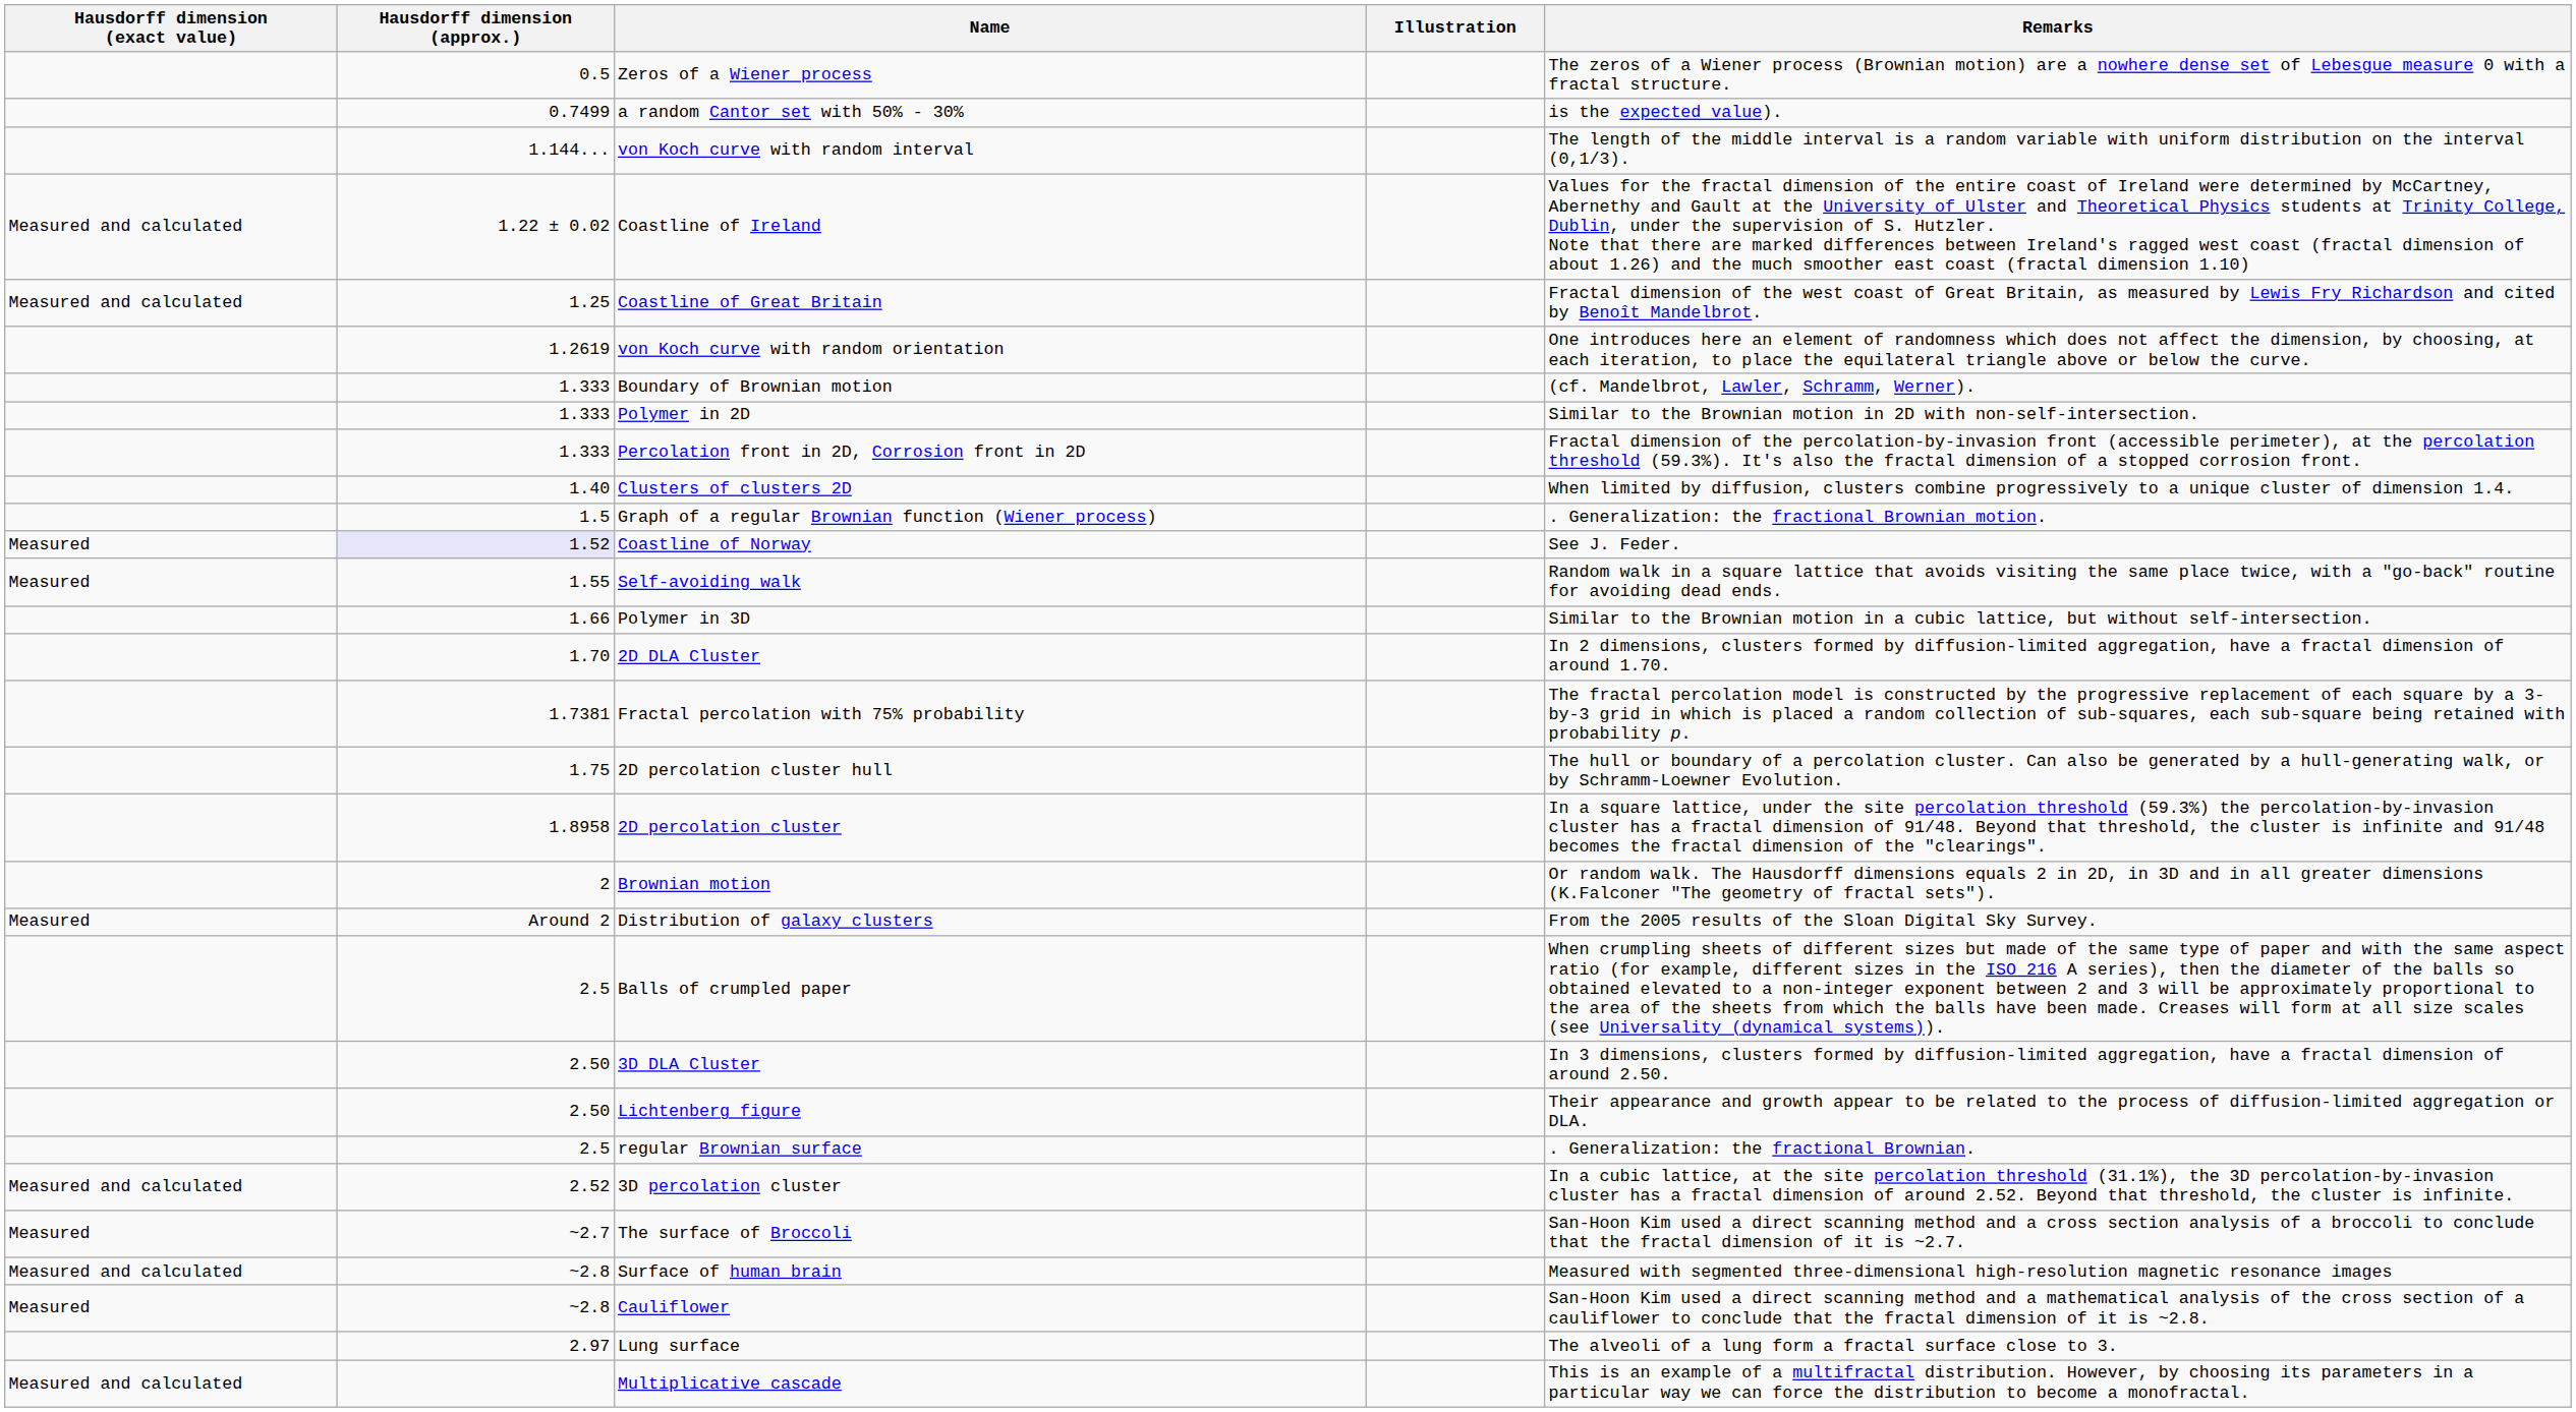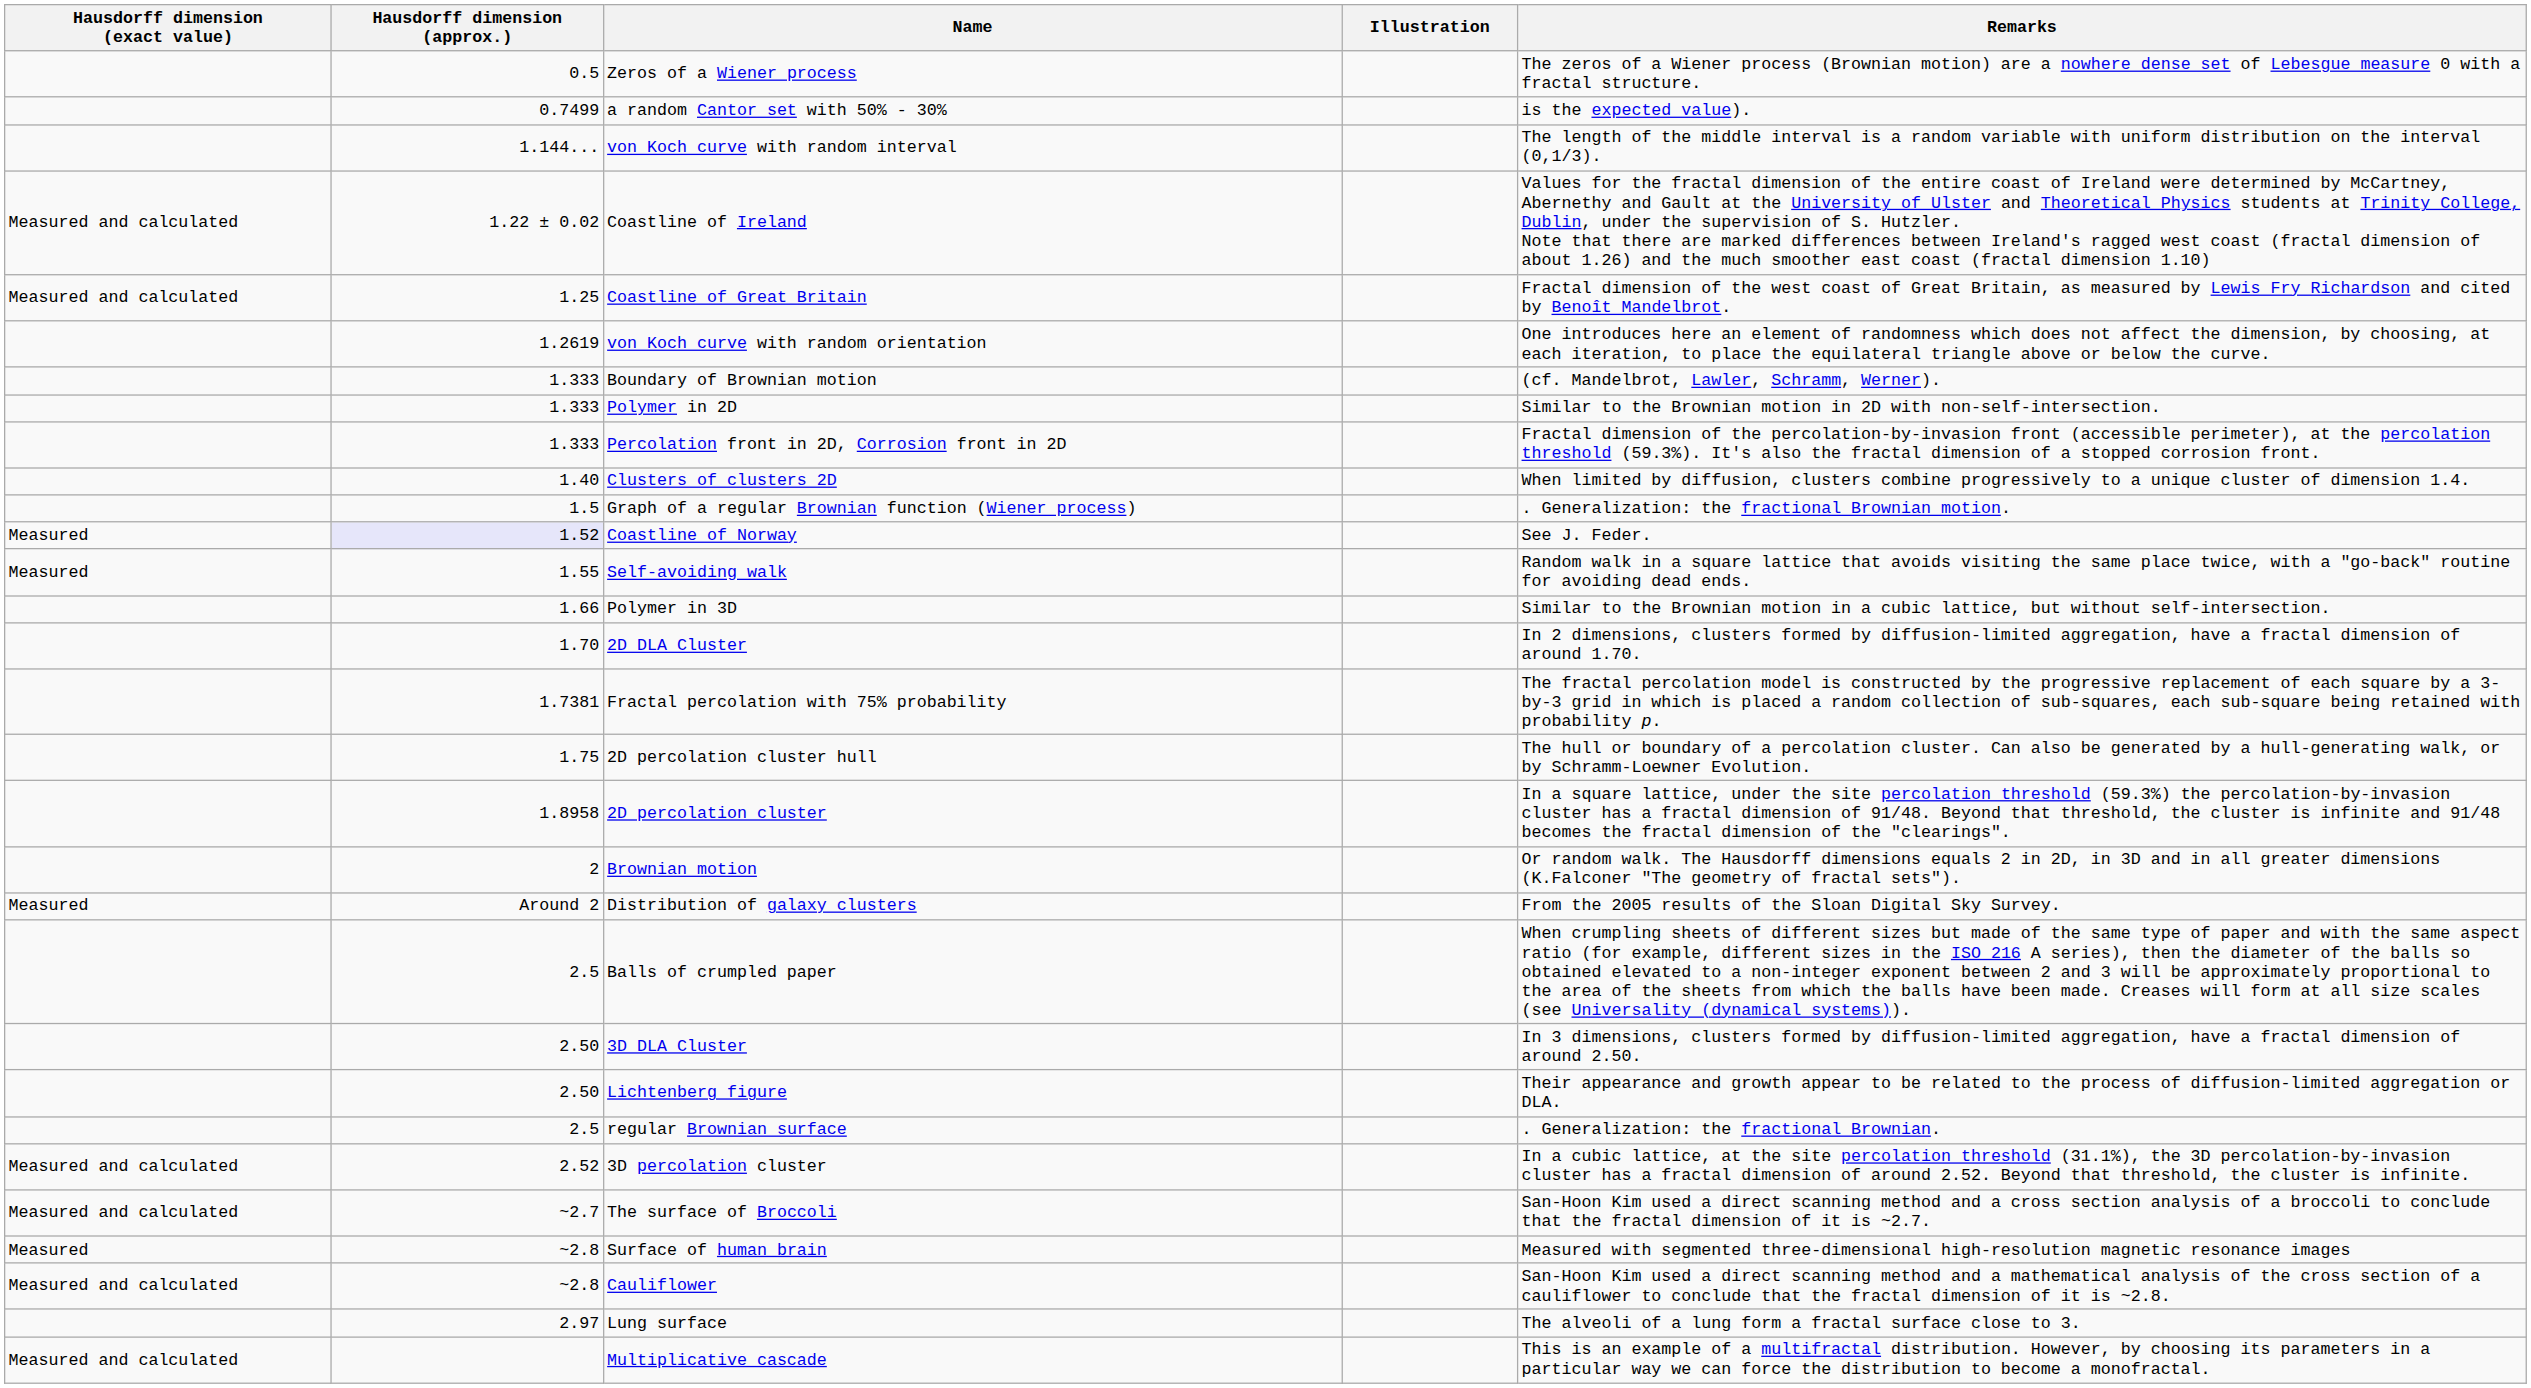The surface of Broccoli | Hausdorff dimension (exact value): Measured -> Measured and calculated
Surface of human brain | Hausdorff dimension (exact value): Measured and calculated -> Measured
Cauliflower | Hausdorff dimension (exact value): Measured -> Measured and calculated
